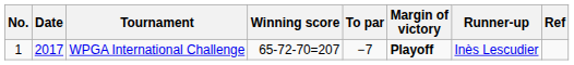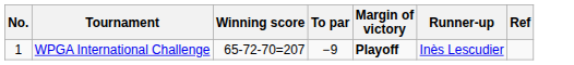- column: Date | 2017
WPGA International Challenge | To par: −7 -> −9
